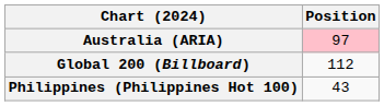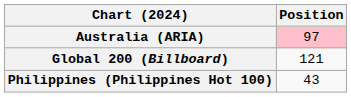Global 200 (Billboard) | Position: 112 -> 121
